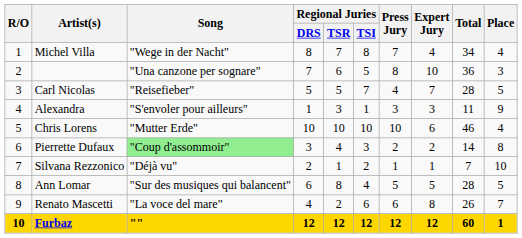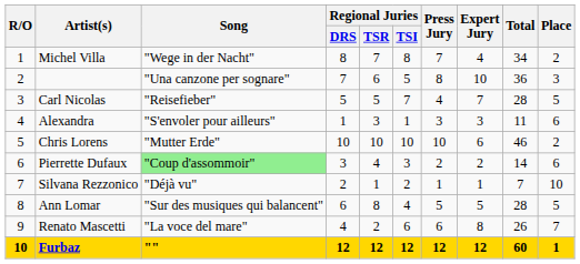Michel Villa | Place: 4 -> 2
Alexandra | Place: 9 -> 6
Chris Lorens | Place: 4 -> 2
Pierrette Dufaux | Place: 8 -> 6
